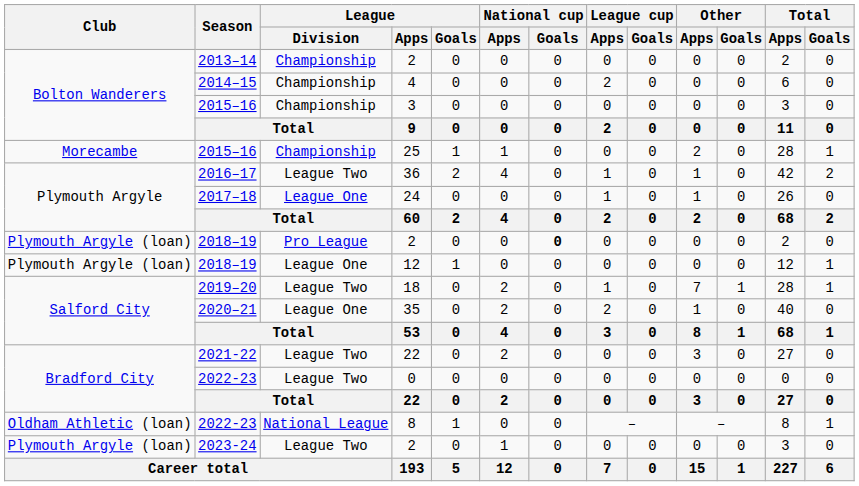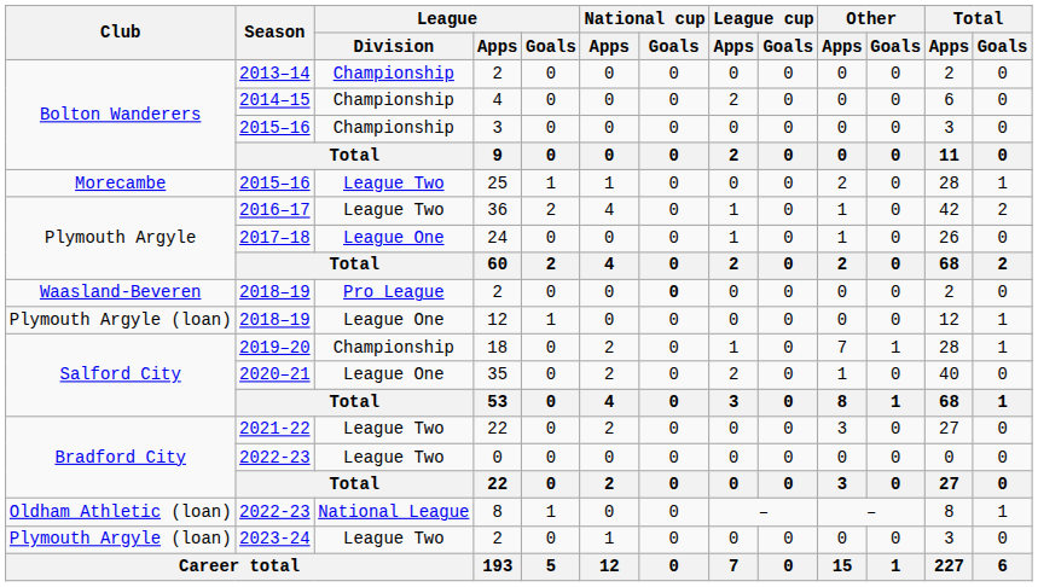25 | League / Division: Championship -> League Two
2018–19 / 2 | Club: Plymouth Argyle (loan) -> Waasland-Beveren
18 | League / Division: League Two -> Championship
